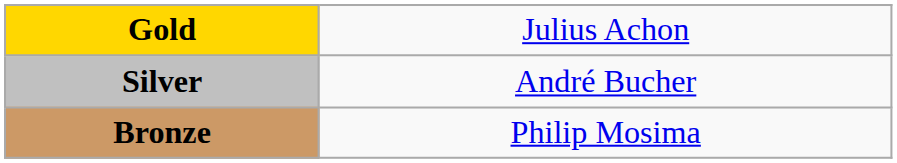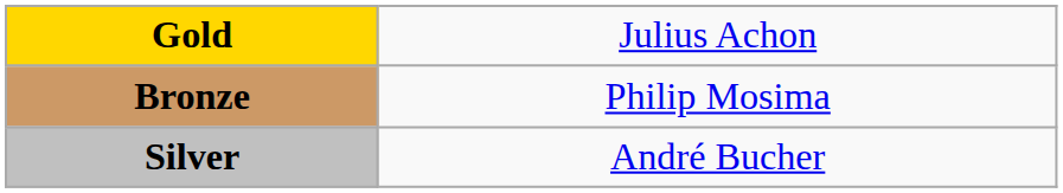rows swapped: Silver <-> Bronze
